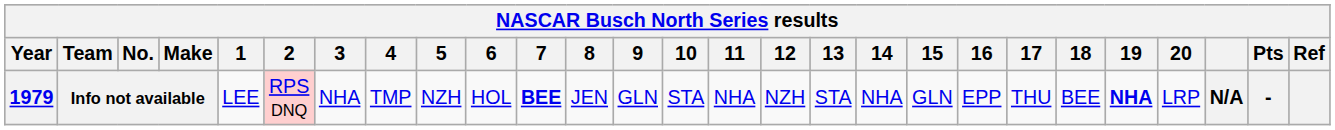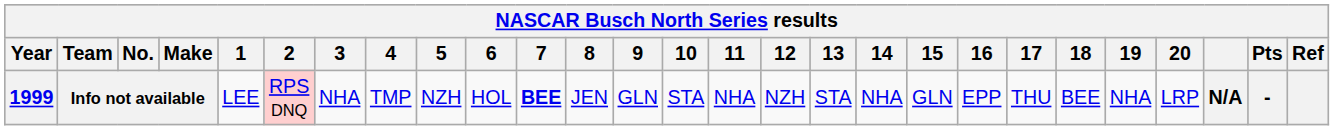Info not available | Year: 1979 -> 1999
Info not available | 19: bold -> normal
